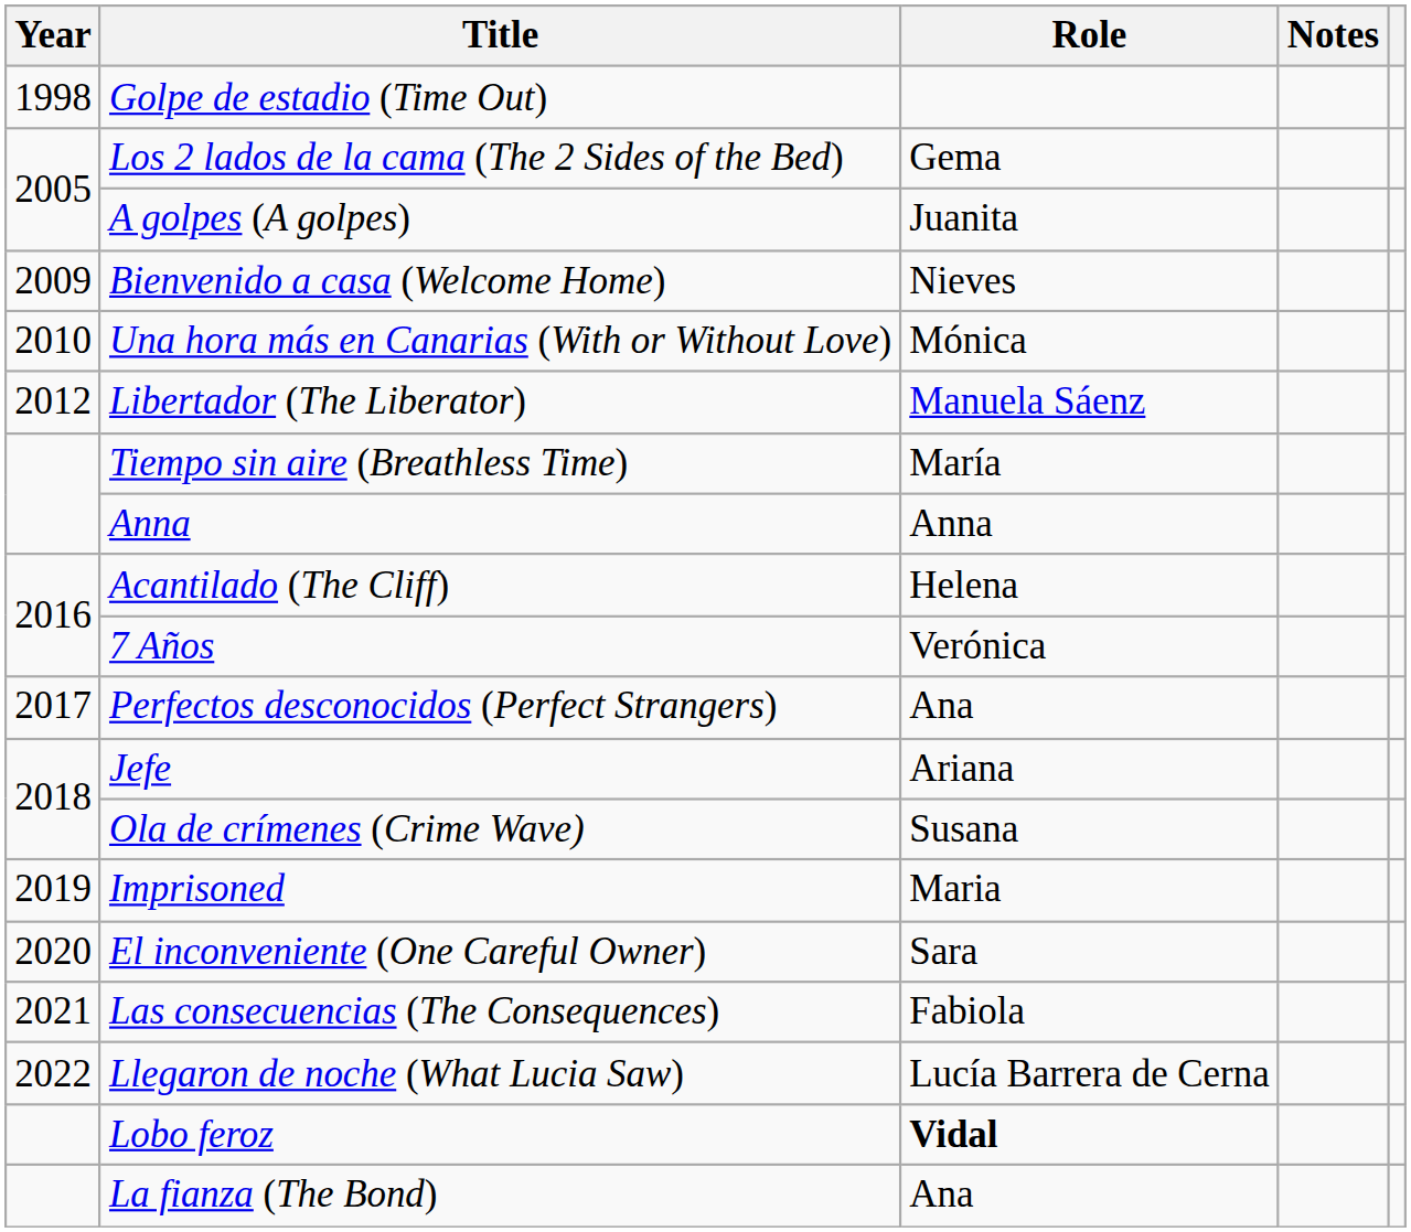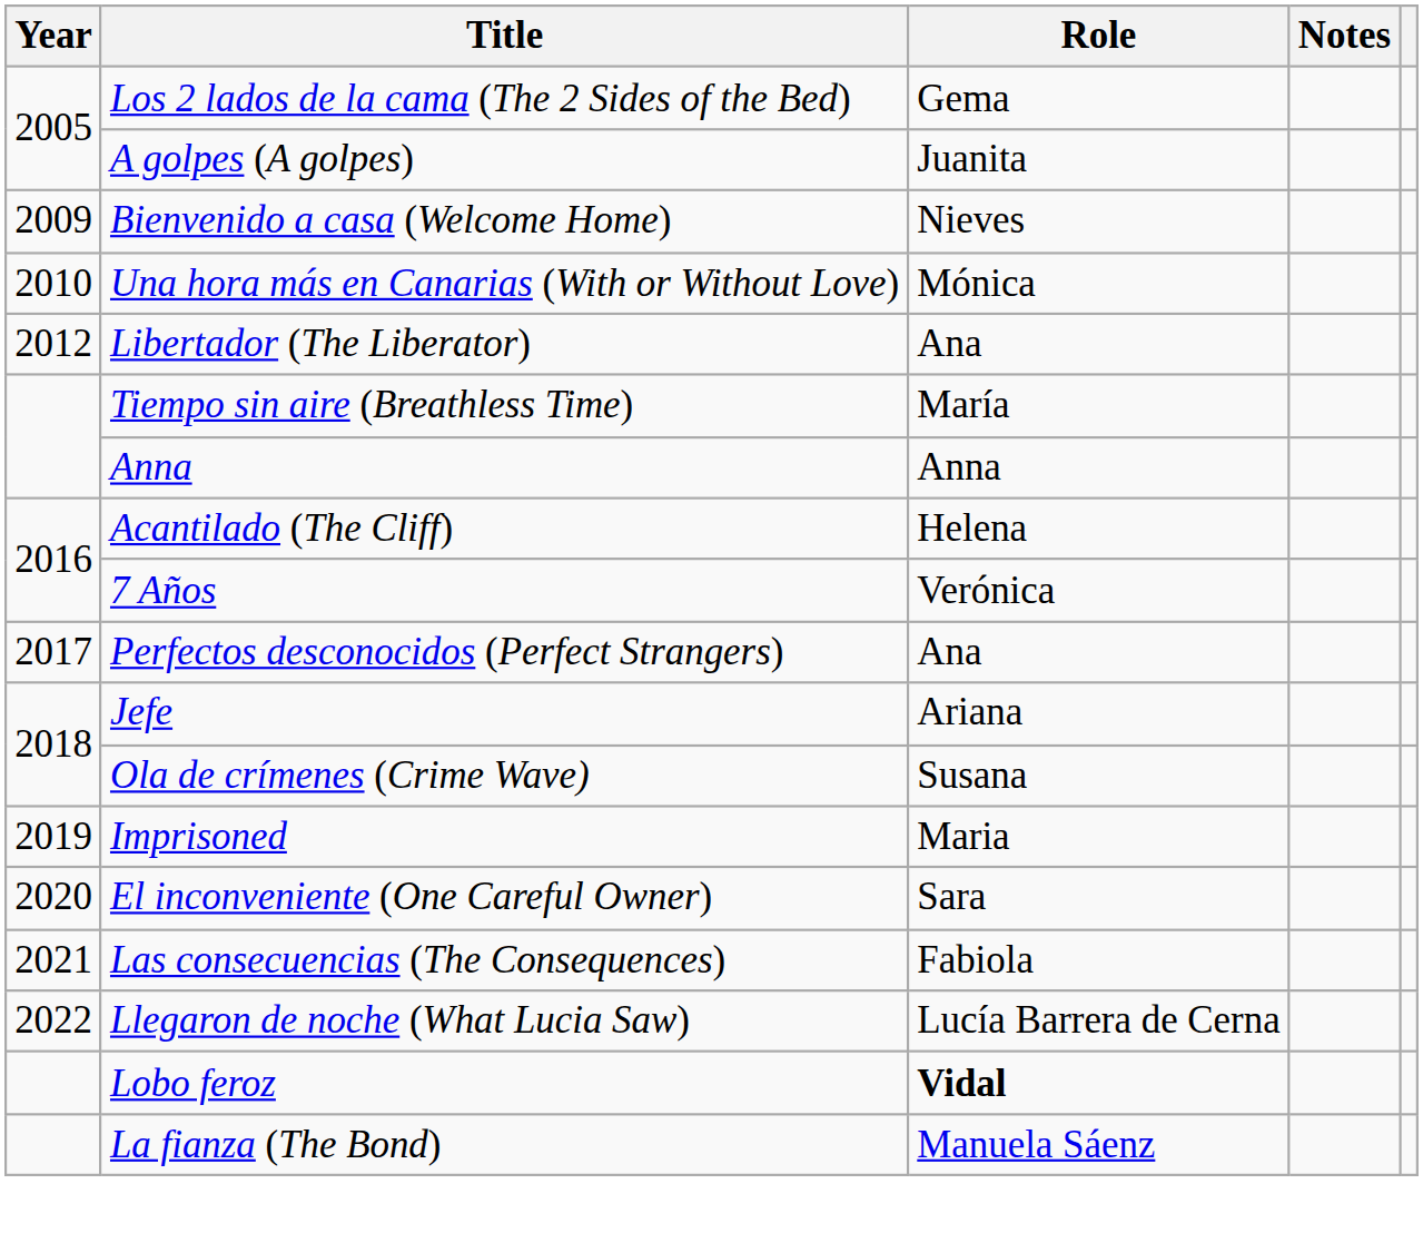- row: 1998 | Golpe de estadio (Time Out)
Libertador (The Liberator) | Role: Manuela Sáenz -> Ana
La fianza (The Bond) | Role: Ana -> Manuela Sáenz
